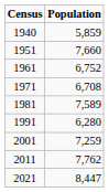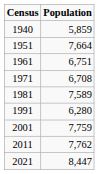1951 | Population: 7,660 -> 7,664
1961 | Population: 6,752 -> 6,751
2001 | Population: 7,259 -> 7,759
